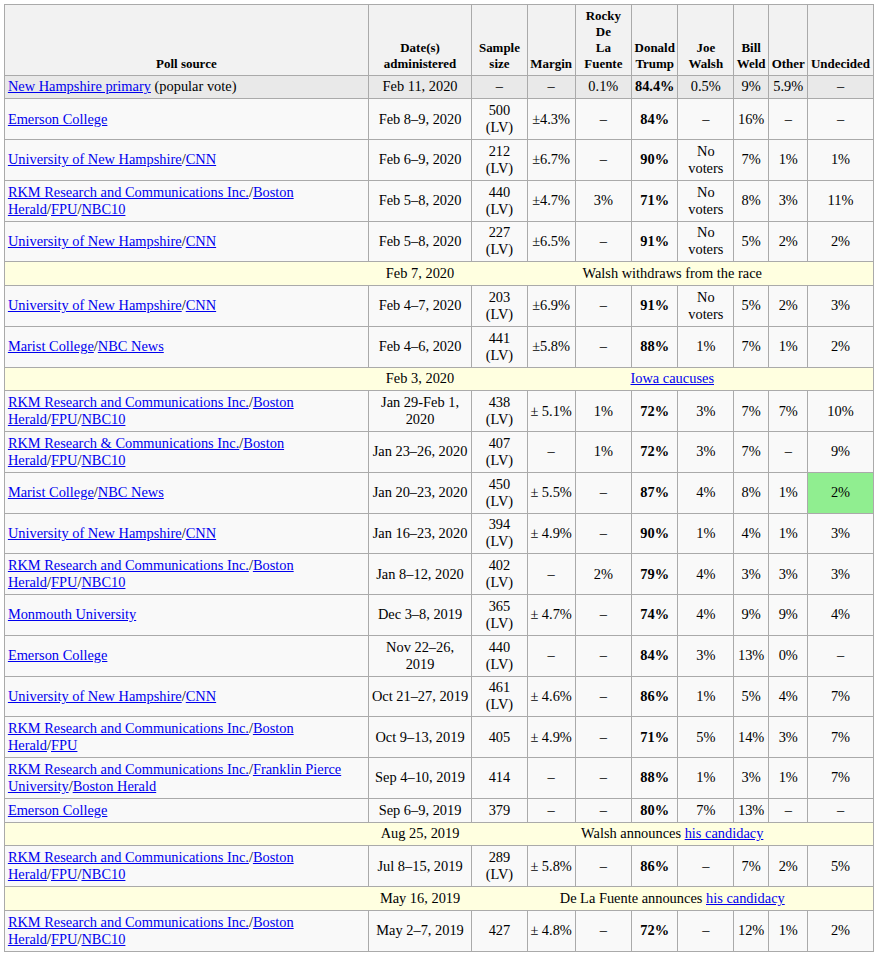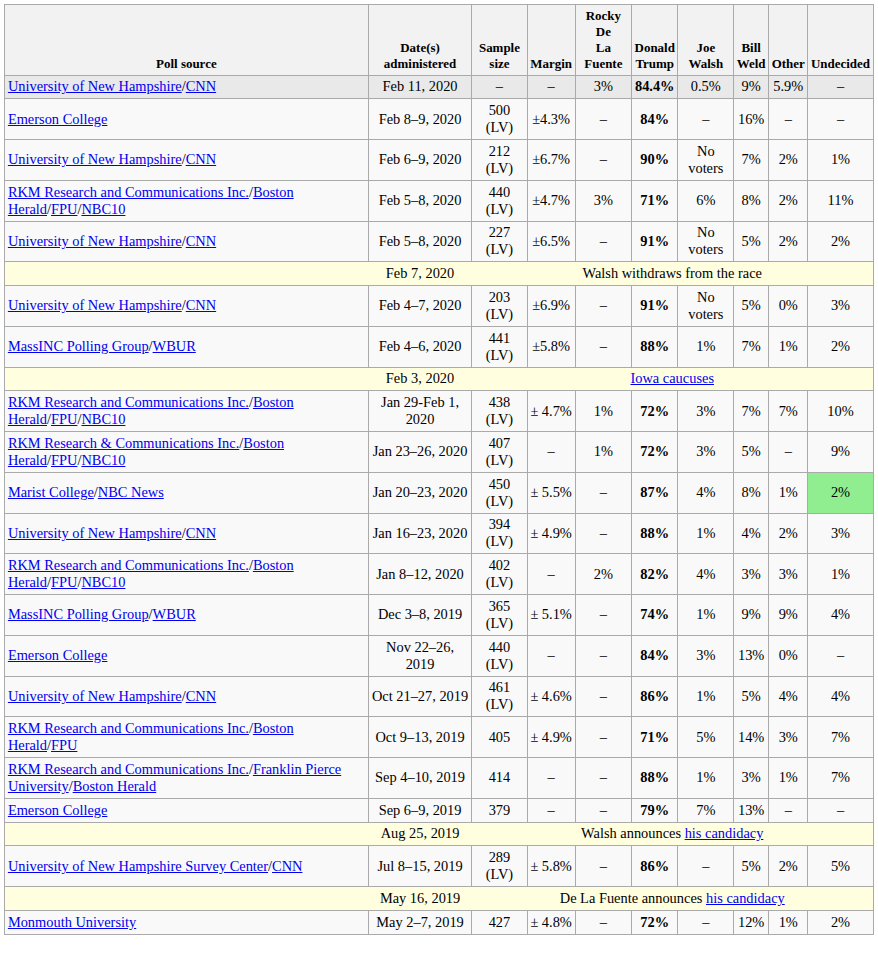Feb 11, 2020 | Poll source: New Hampshire primary (popular vote) -> University of New Hampshire/CNN
Feb 11, 2020 | Rocky De La Fuente: 0.1% -> 3%
Feb 6–9, 2020 | Other: 1% -> 2%
Feb 5–8, 2020 / 440 (LV) | Joe Walsh: No voters -> 6%
Feb 5–8, 2020 / 440 (LV) | Other: 3% -> 2%
Feb 4–7, 2020 | Other: 2% -> 0%
Feb 4–6, 2020 | Poll source: Marist College/NBC News -> MassINC Polling Group/WBUR
Jan 29-Feb 1, 2020 | Margin: ± 5.1% -> ± 4.7%
Jan 23–26, 2020 | Bill Weld: 7% -> 5%
Jan 16–23, 2020 | Donald Trump: 90% -> 88%
Jan 16–23, 2020 | Other: 1% -> 2%
Jan 8–12, 2020 | Donald Trump: 79% -> 82%
Jan 8–12, 2020 | Undecided: 3% -> 1%
Dec 3–8, 2019 | Poll source: Monmouth University -> MassINC Polling Group/WBUR
Dec 3–8, 2019 | Margin: ± 4.7% -> ± 5.1%
Dec 3–8, 2019 | Joe Walsh: 4% -> 1%
Oct 21–27, 2019 | Undecided: 7% -> 4%
Sep 6–9, 2019 | Donald Trump: 80% -> 79%
Jul 8–15, 2019 | Poll source: RKM Research and Communications Inc./Boston Herald/FPU/NBC10 -> University of New Hampshire Survey Center/CNN
Jul 8–15, 2019 | Bill Weld: 7% -> 5%
May 2–7, 2019 | Poll source: RKM Research and Communications Inc./Boston Herald/FPU/NBC10 -> Monmouth University
